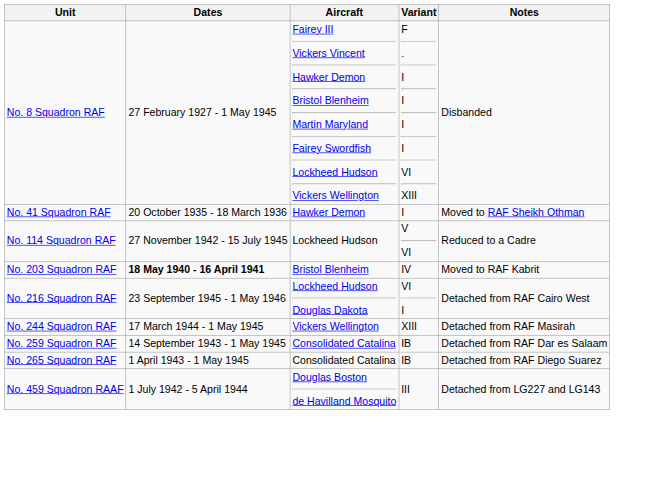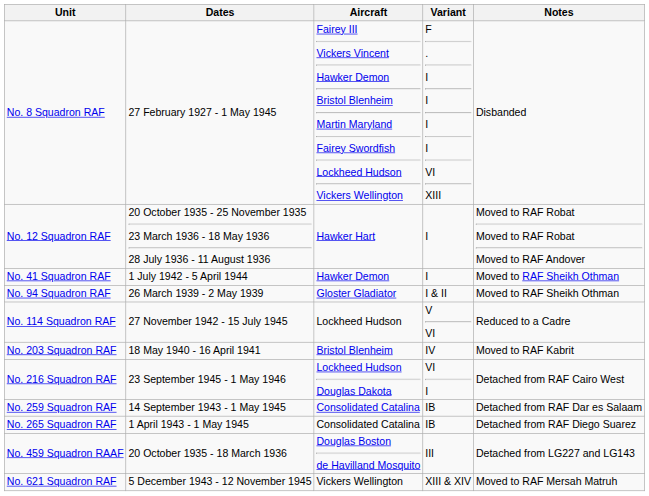+ row: No. 12 Squadron RAF | 20 October 1935 - 25 November 1935 23 March 1936 - 18 May 1936 28 July 1936 - 11 August 1936 | Hawker Hart | I | Moved to RAF Robat Moved to RAF Robat Moved to RAF Andover
No. 41 Squadron RAF | Dates: 20 October 1935 - 18 March 1936 -> 1 July 1942 - 5 April 1944
+ row: No. 94 Squadron RAF | 26 March 1939 - 2 May 1939 | Gloster Gladiator | I & II | Moved to RAF Sheikh Othman
No. 203 Squadron RAF | Dates: bold -> normal
- row: No. 244 Squadron RAF | 17 March 1944 - 1 May 1945 | Vickers Wellington | XIII | Detached from RAF Masirah
No. 459 Squadron RAAF | Dates: 1 July 1942 - 5 April 1944 -> 20 October 1935 - 18 March 1936
+ row: No. 621 Squadron RAF | 5 December 1943 - 12 November 1945 | Vickers Wellington | XIII & XIV | Moved to RAF Mersah Matruh
